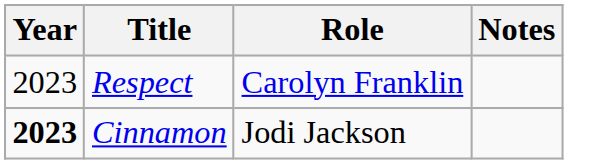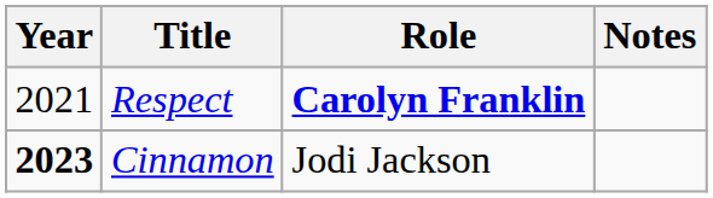Respect | Year: 2023 -> 2021
Respect | Role: normal -> bold
